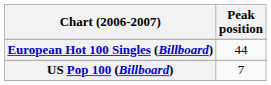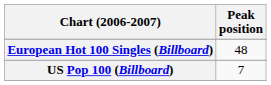European Hot 100 Singles (Billboard) | Peak position: 44 -> 48
